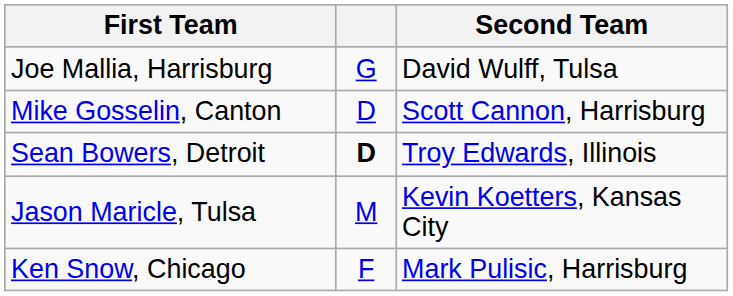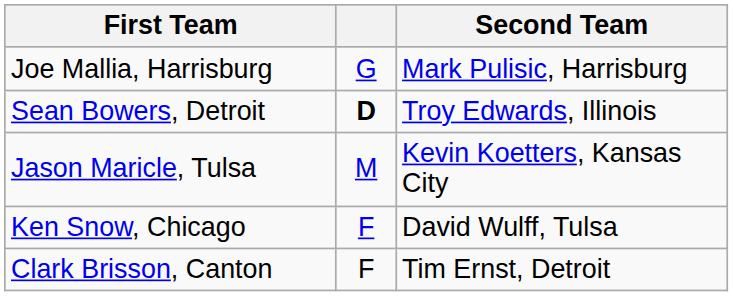Joe Mallia, Harrisburg | Second Team: David Wulff, Tulsa -> Mark Pulisic, Harrisburg
- row: Mike Gosselin, Canton | D | Scott Cannon, Harrisburg
Ken Snow, Chicago | Second Team: Mark Pulisic, Harrisburg -> David Wulff, Tulsa
+ row: Clark Brisson, Canton | F | Tim Ernst, Detroit
